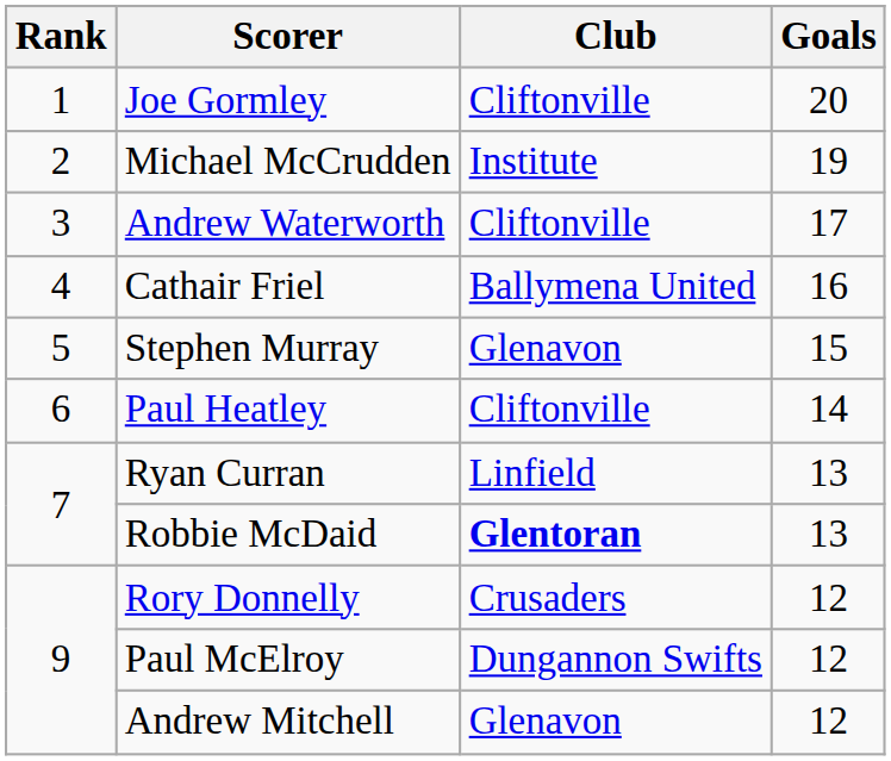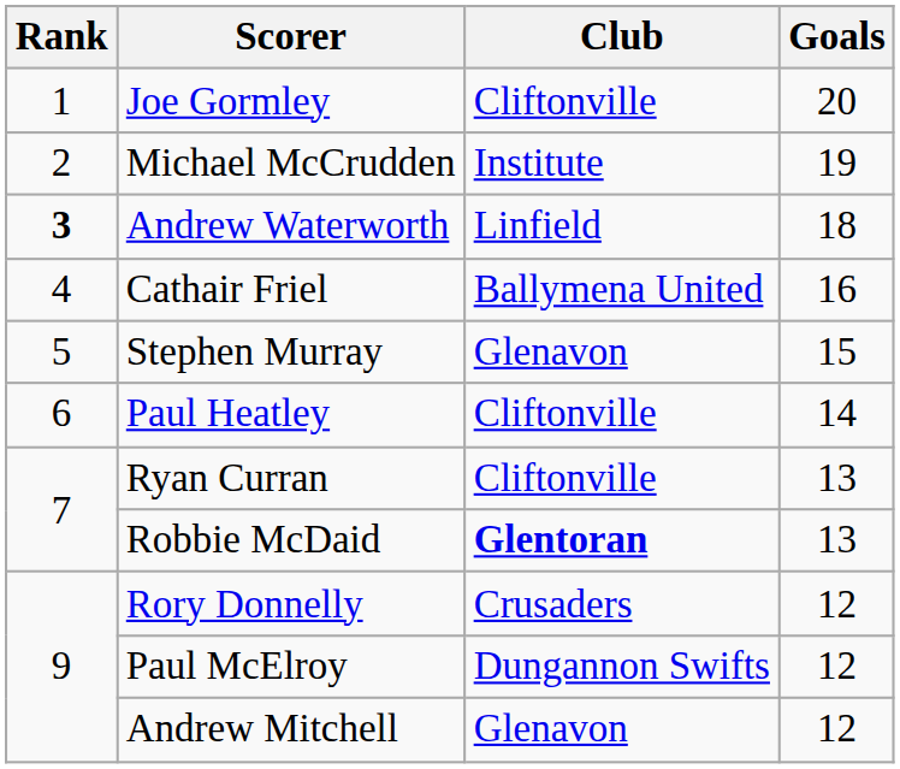Andrew Waterworth | Rank: normal -> bold
Andrew Waterworth | Club: Cliftonville -> Linfield
Andrew Waterworth | Goals: 17 -> 18
Ryan Curran | Club: Linfield -> Cliftonville
